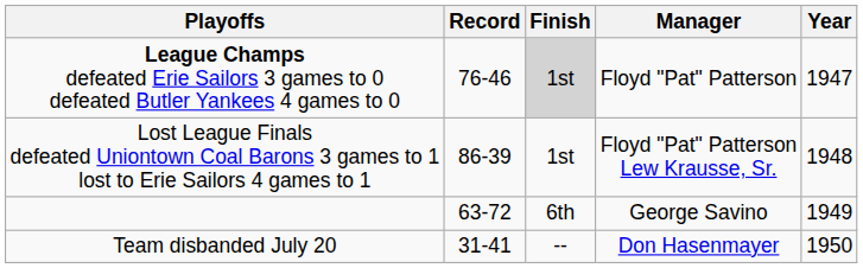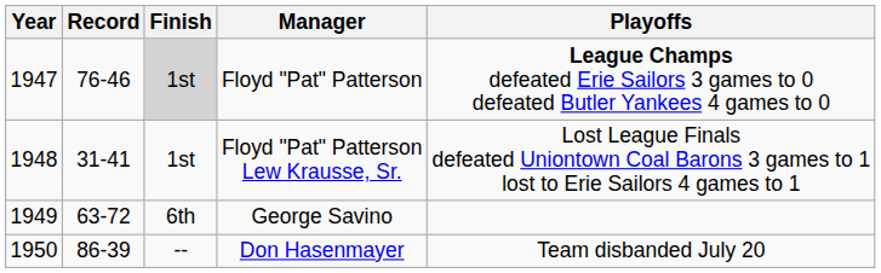columns swapped: Year <-> Playoffs
Floyd "Pat" Patterson Lew Krausse, Sr. | Record: 86-39 -> 31-41
Don Hasenmayer | Record: 31-41 -> 86-39
